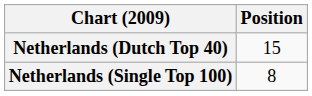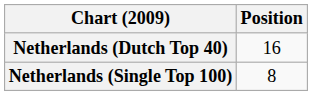Netherlands (Dutch Top 40) | Position: 15 -> 16
